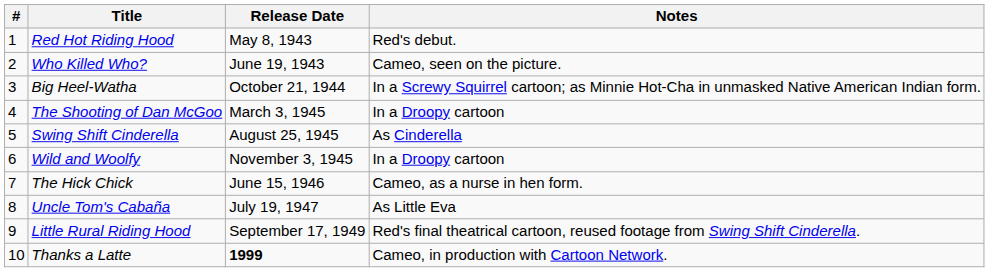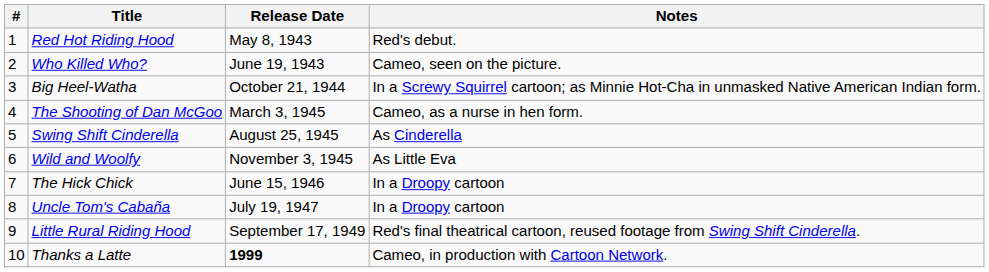The Shooting of Dan McGoo | Notes: In a Droopy cartoon -> Cameo, as a nurse in hen form.
Wild and Woolfy | Notes: In a Droopy cartoon -> As Little Eva
The Hick Chick | Notes: Cameo, as a nurse in hen form. -> In a Droopy cartoon
Uncle Tom's Cabaña | Notes: As Little Eva -> In a Droopy cartoon
